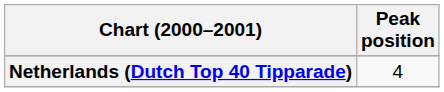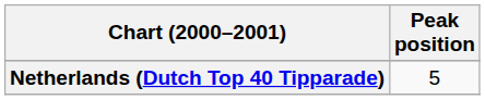Netherlands (Dutch Top 40 Tipparade) | Peak position: 4 -> 5
